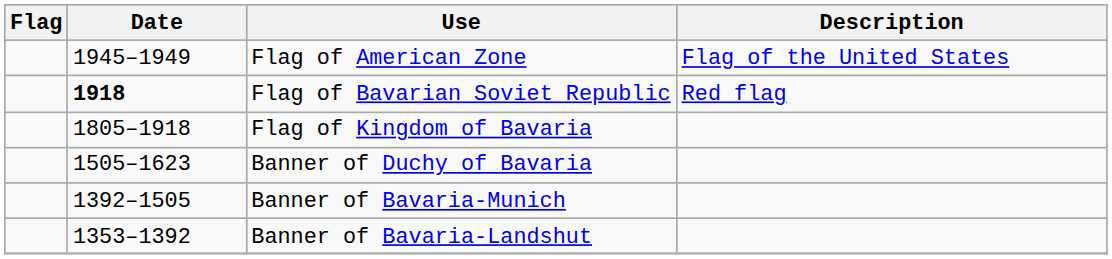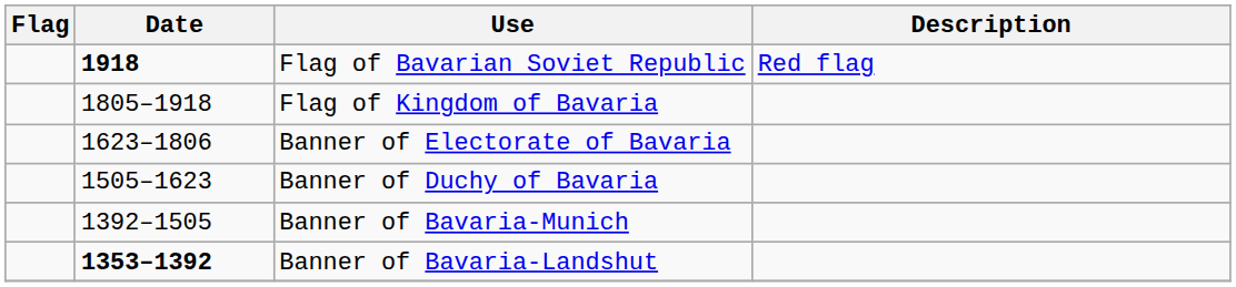- row: 1945–1949 | Flag of American Zone | Flag of the United States
+ row: 1623–1806 | Banner of Electorate of Bavaria
Banner of Bavaria-Landshut | Date: normal -> bold
